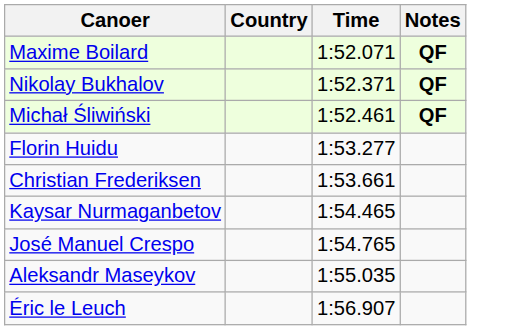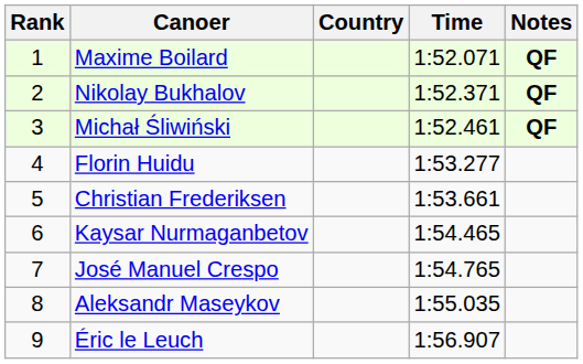+ column: Rank | 1 | 2 | 3 | 4 | 5 | 6 | 7 | 8 | 9
